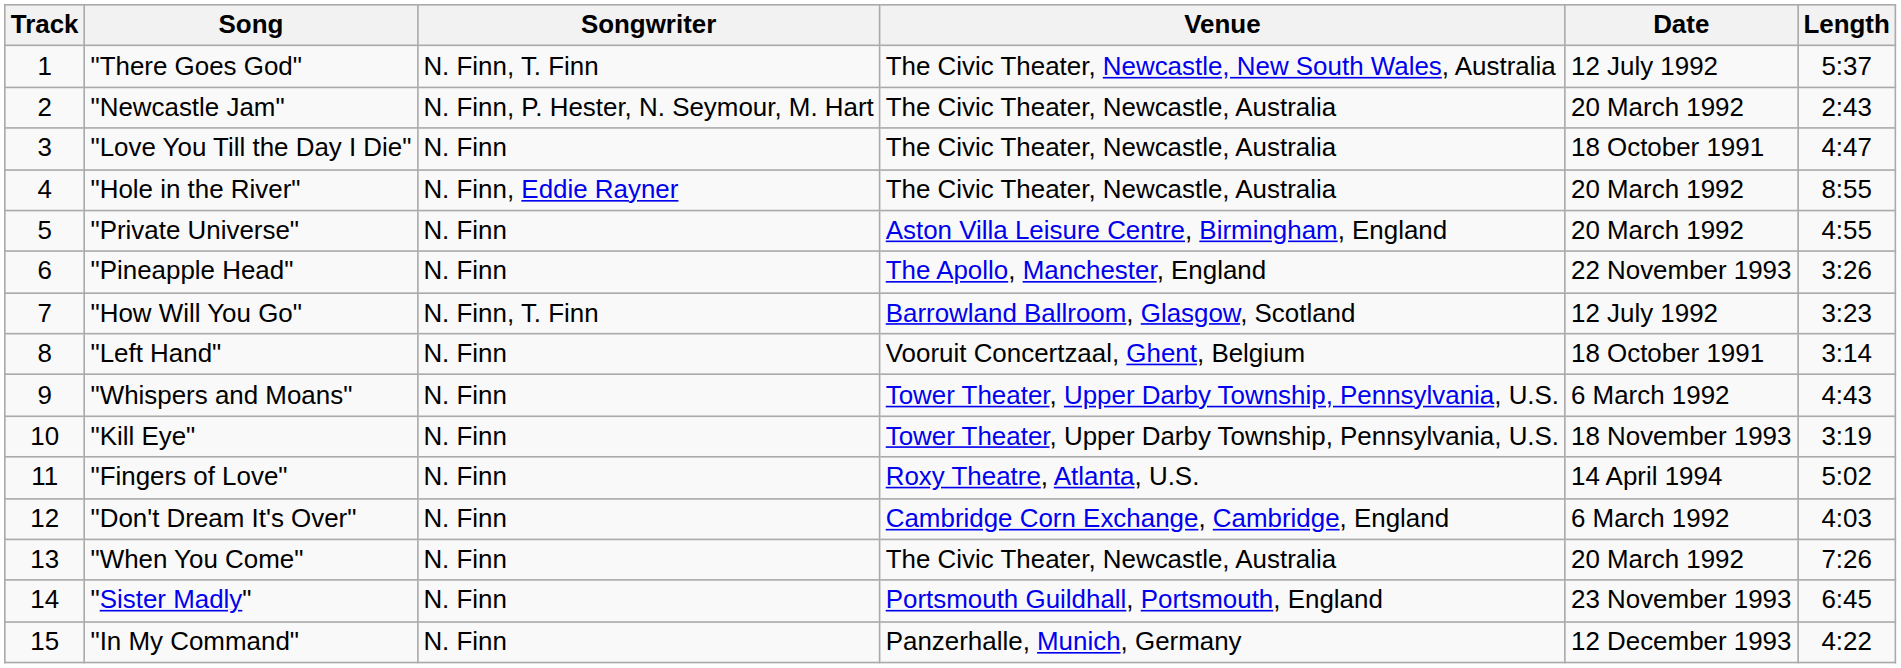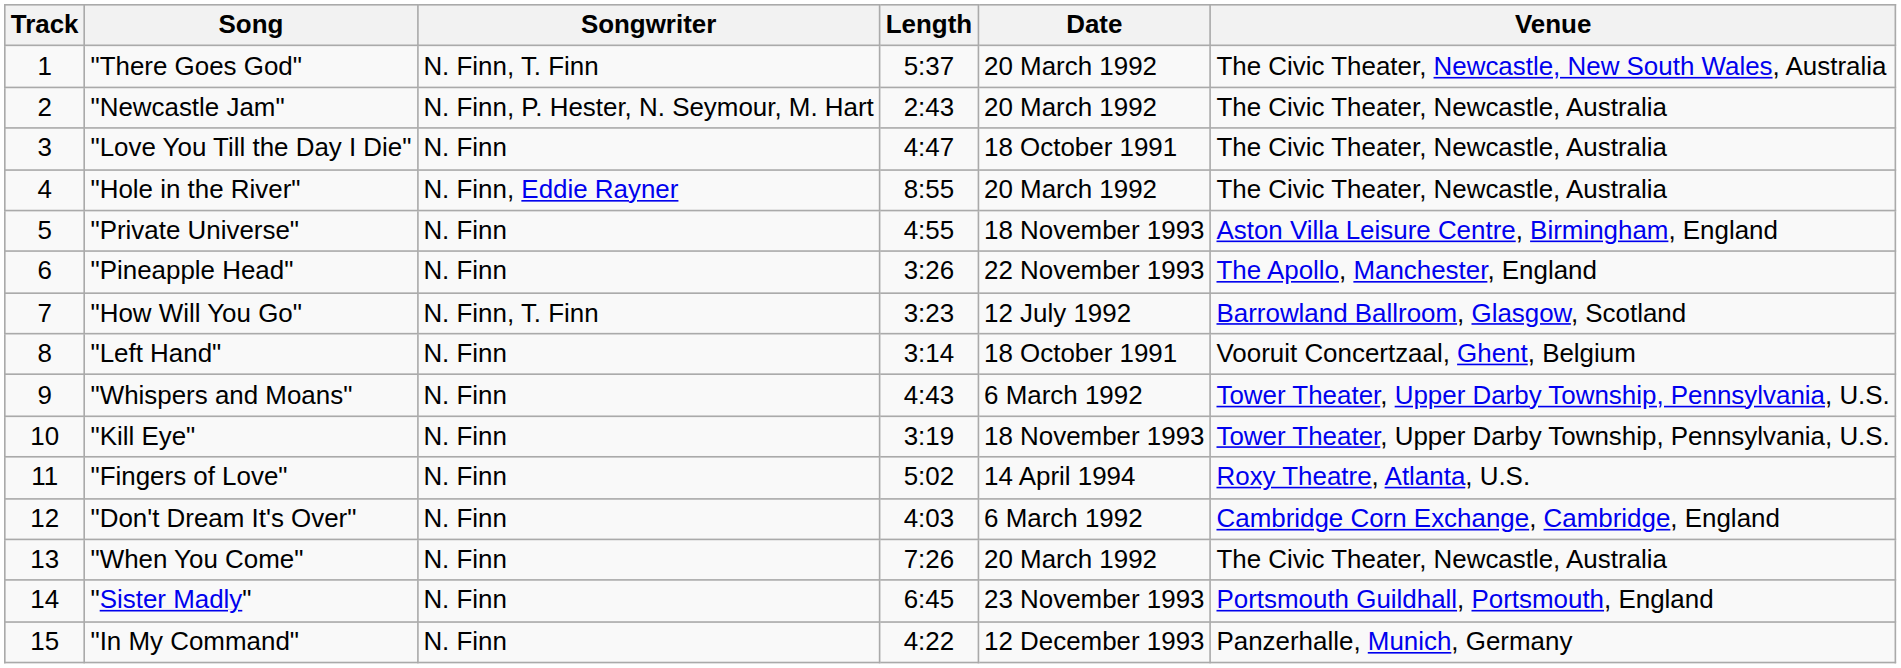columns swapped: Venue <-> Length
"There Goes God" | Date: 12 July 1992 -> 20 March 1992
"Private Universe" | Date: 20 March 1992 -> 18 November 1993
